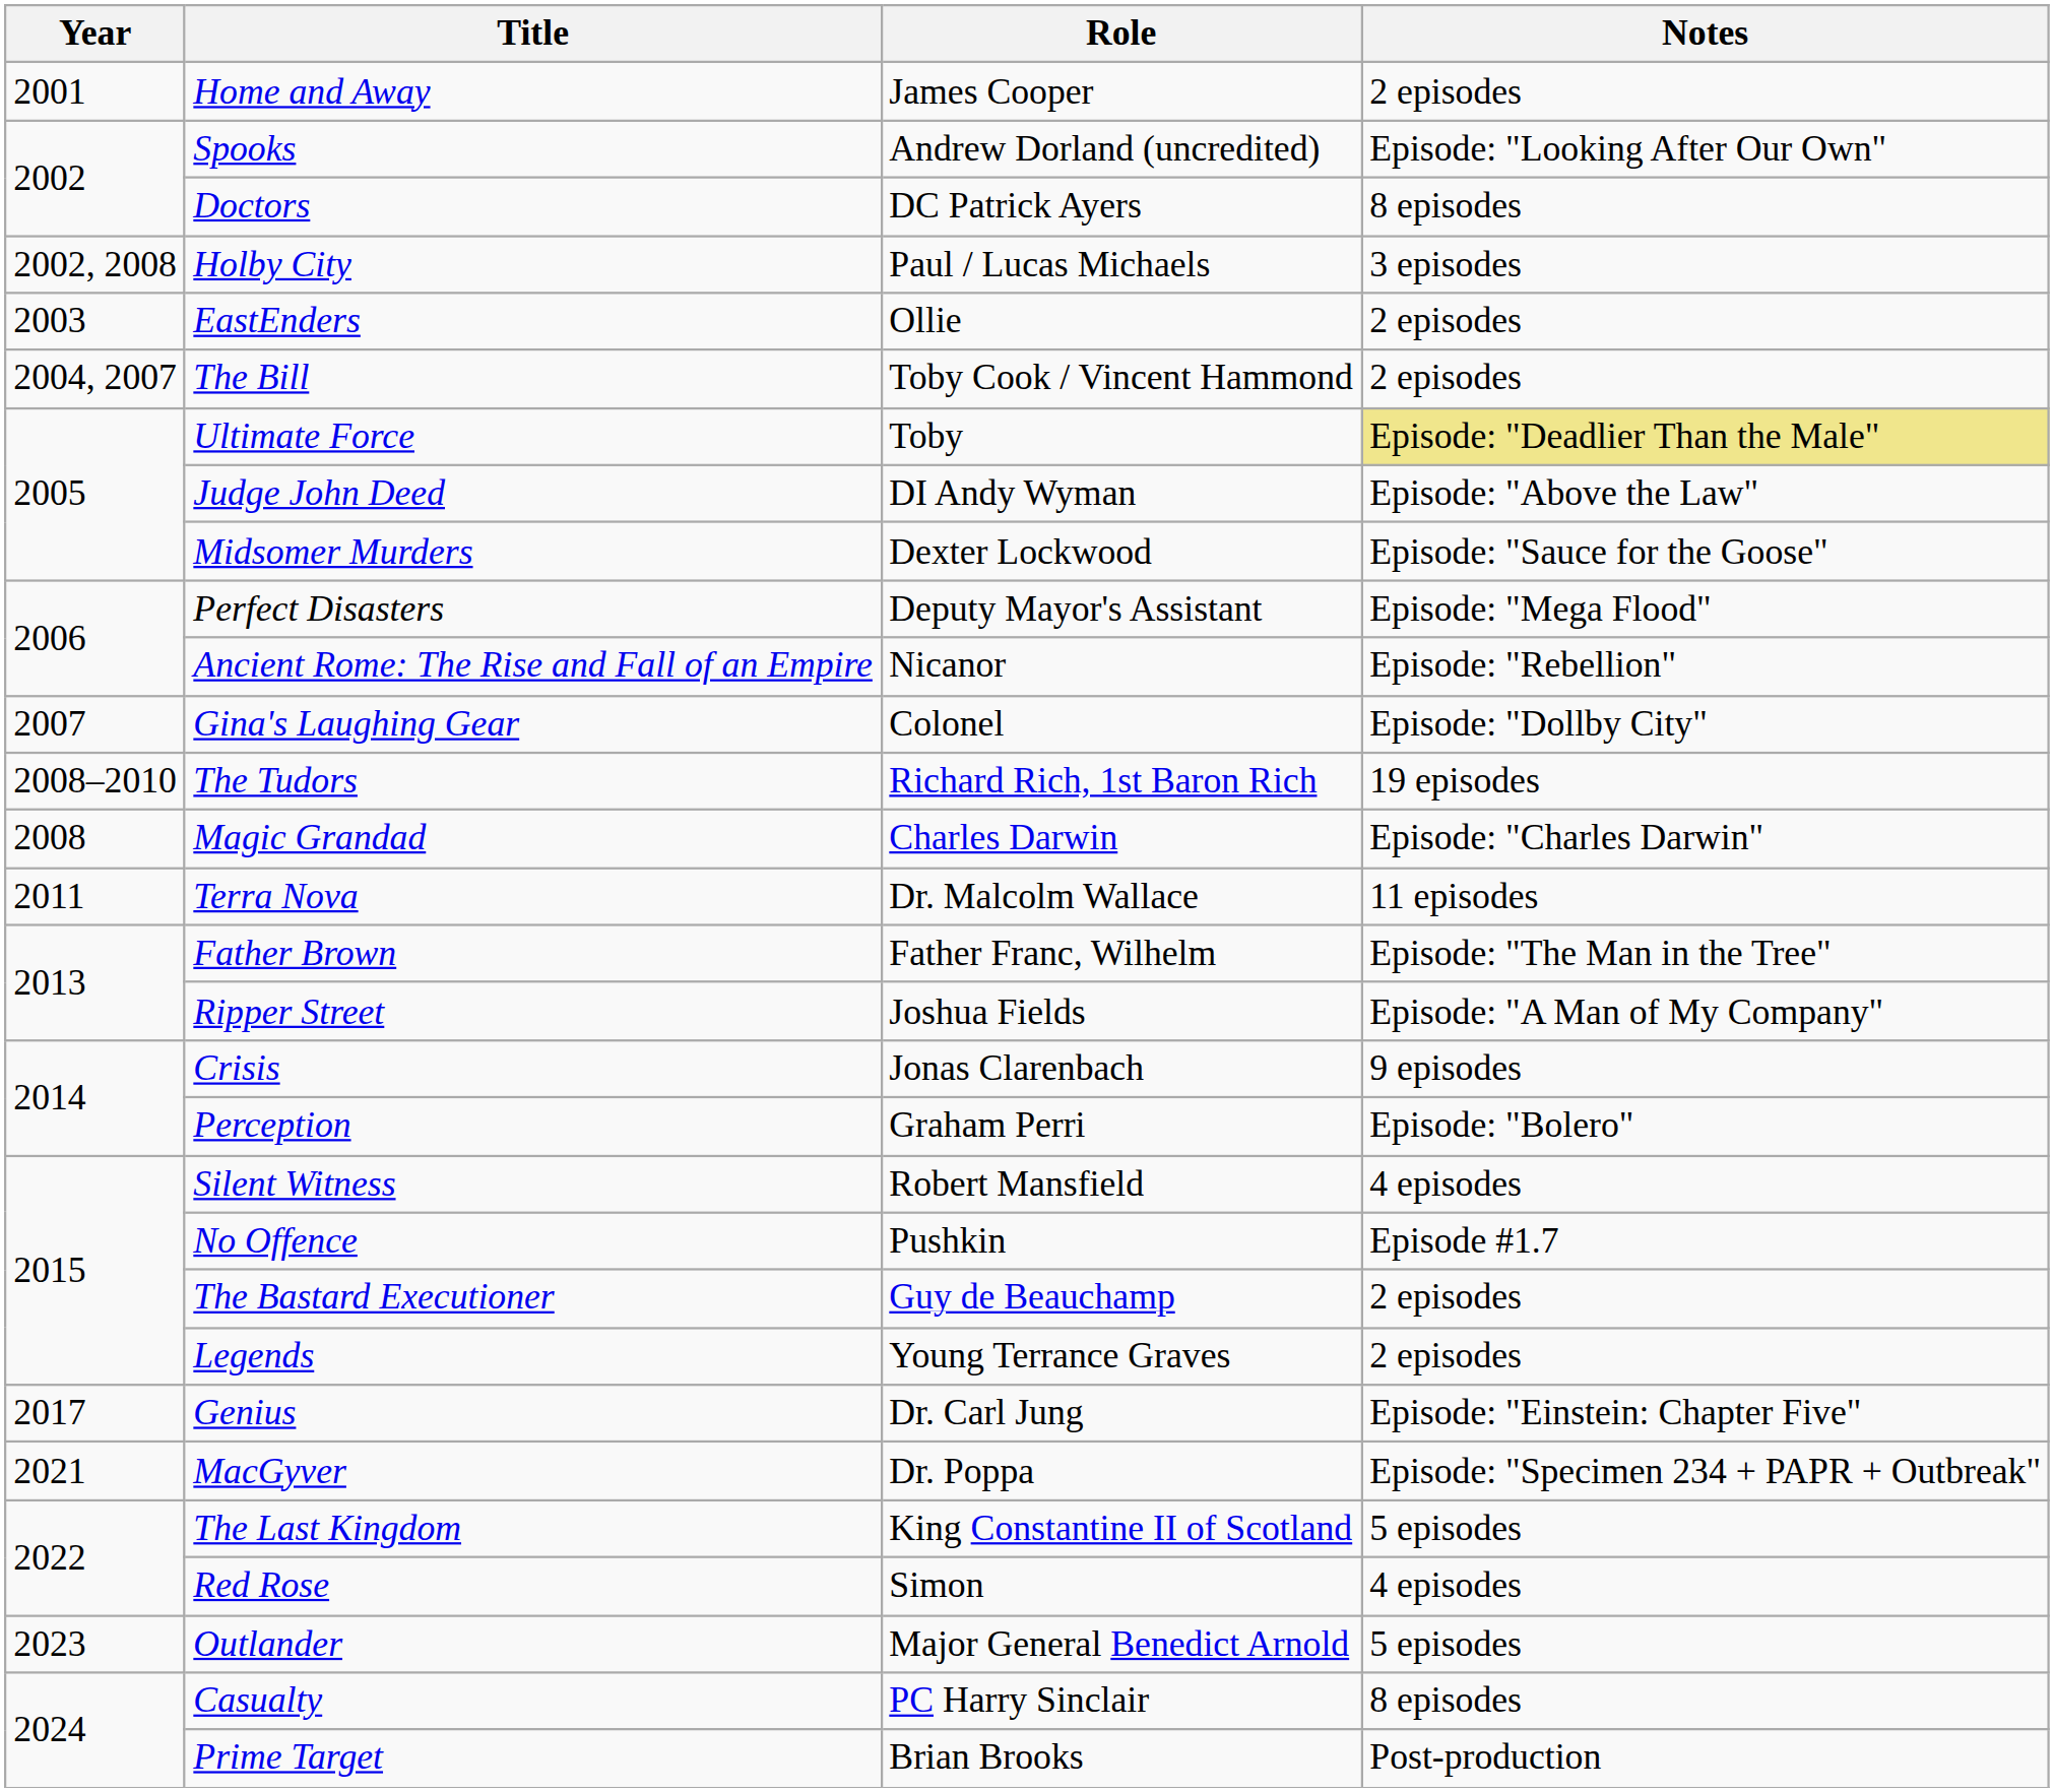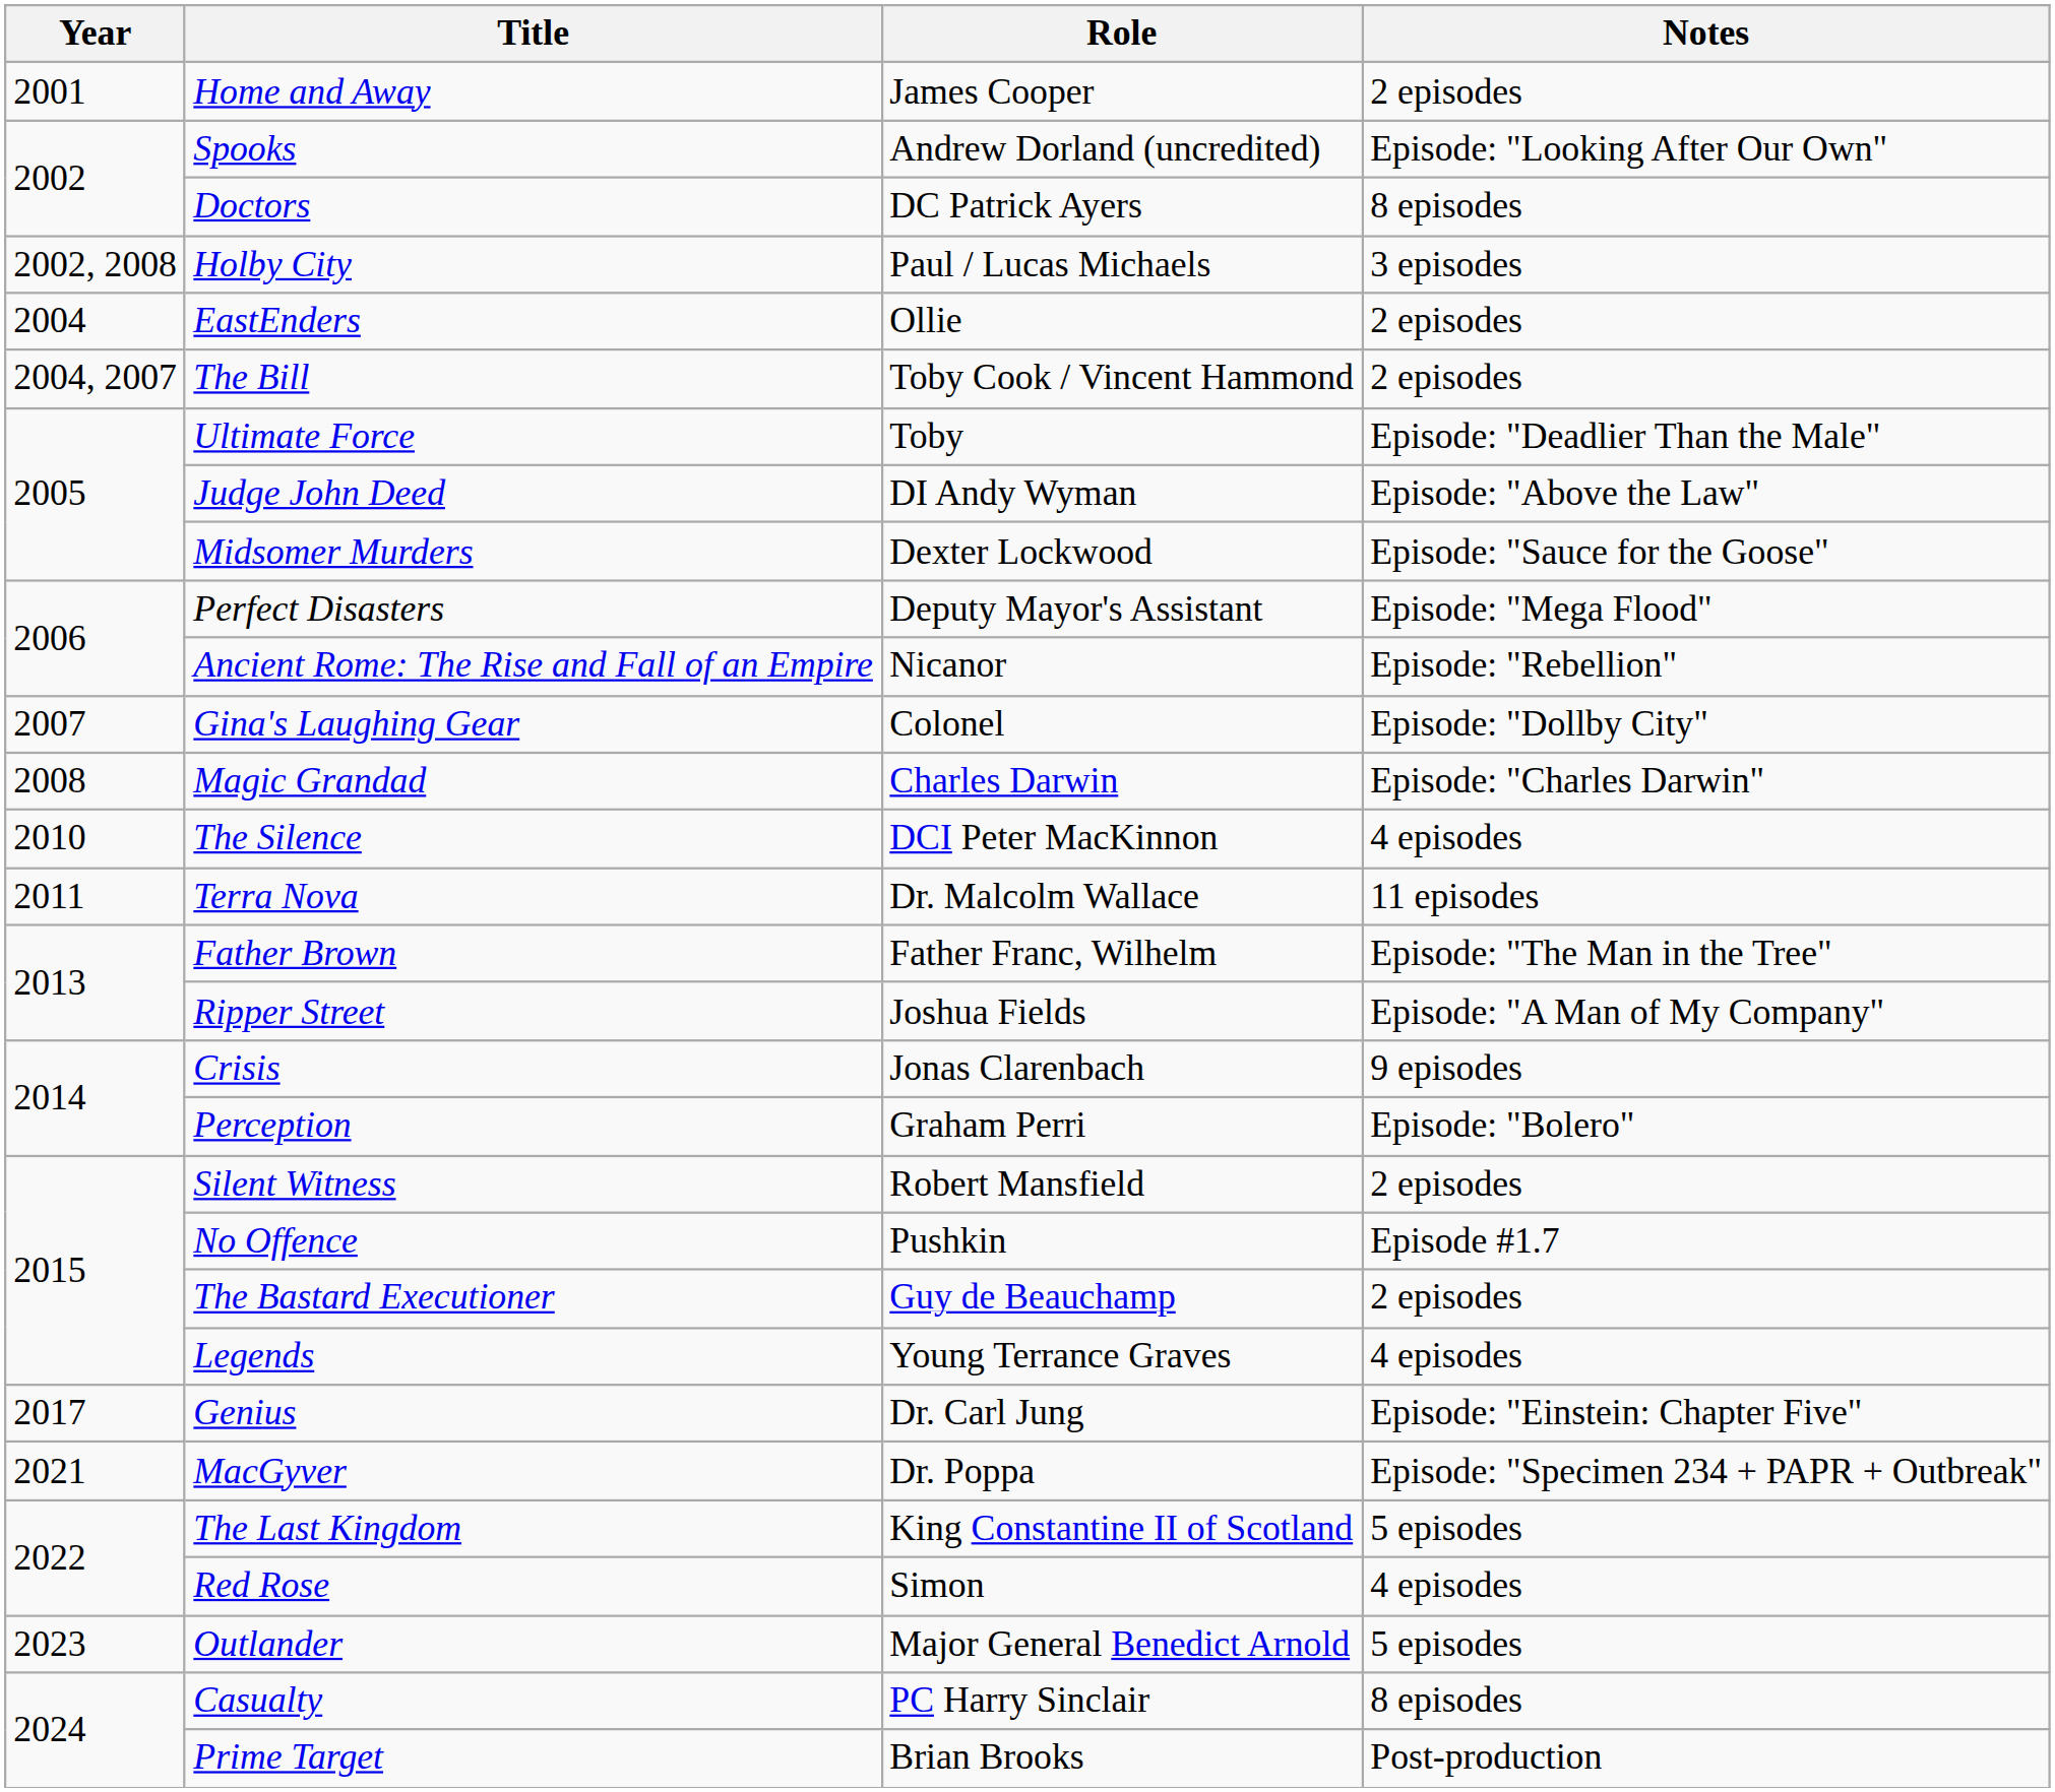EastEnders | Year: 2003 -> 2004
Ultimate Force | Notes: khaki background -> no background
- row: 2008–2010 | The Tudors | Richard Rich, 1st Baron Rich | 19 episodes
+ row: 2010 | The Silence | DCI Peter MacKinnon | 4 episodes
Silent Witness | Notes: 4 episodes -> 2 episodes
Legends | Notes: 2 episodes -> 4 episodes
